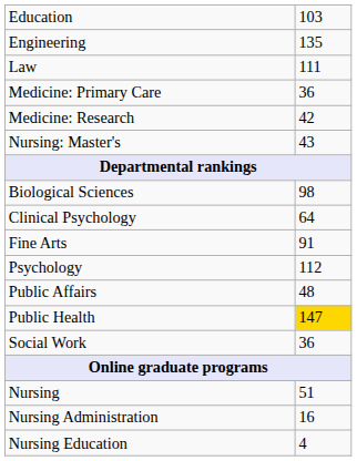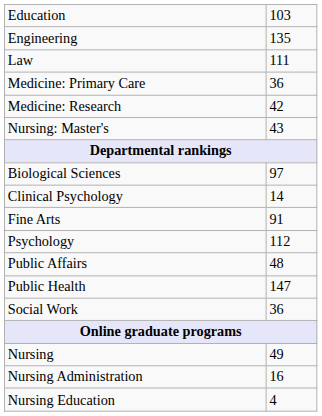Biological Sciences | column 2: 98 -> 97
Clinical Psychology | column 2: 64 -> 14
Public Health | column 2: gold background -> no background
Nursing | column 2: 51 -> 49
